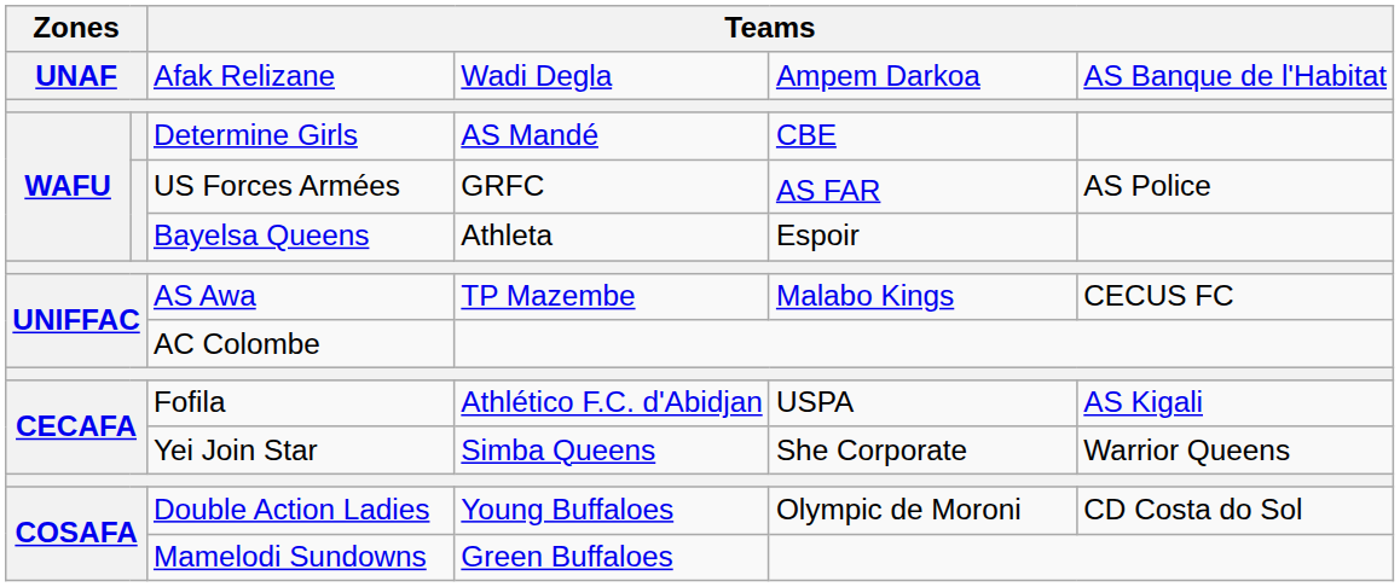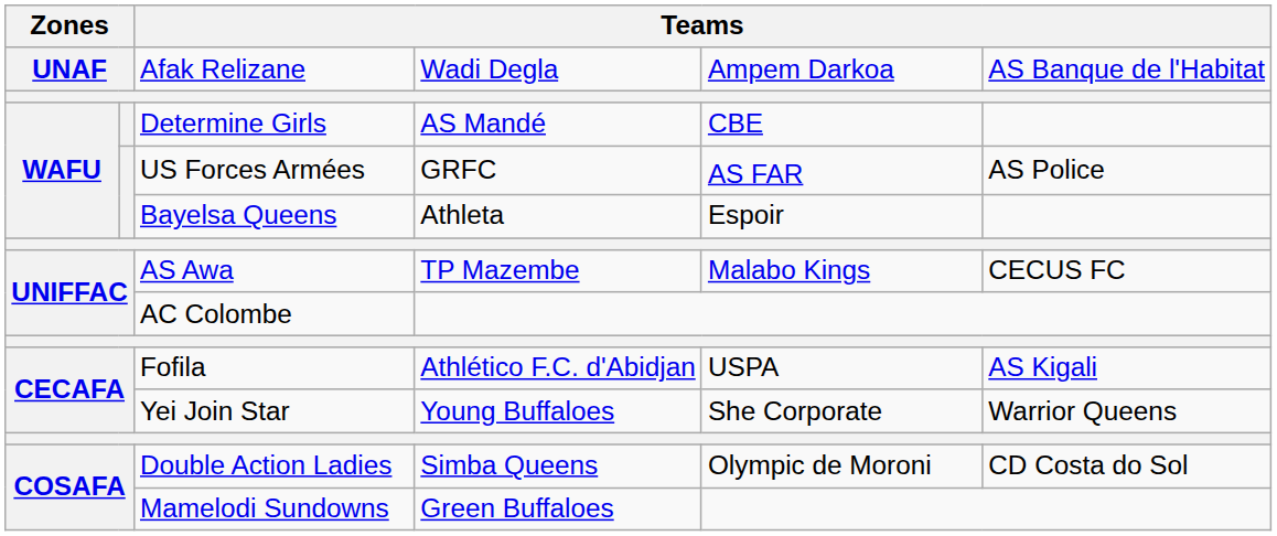Yei Join Star | column 4: Simba Queens -> Young Buffaloes
Double Action Ladies | column 4: Young Buffaloes -> Simba Queens
